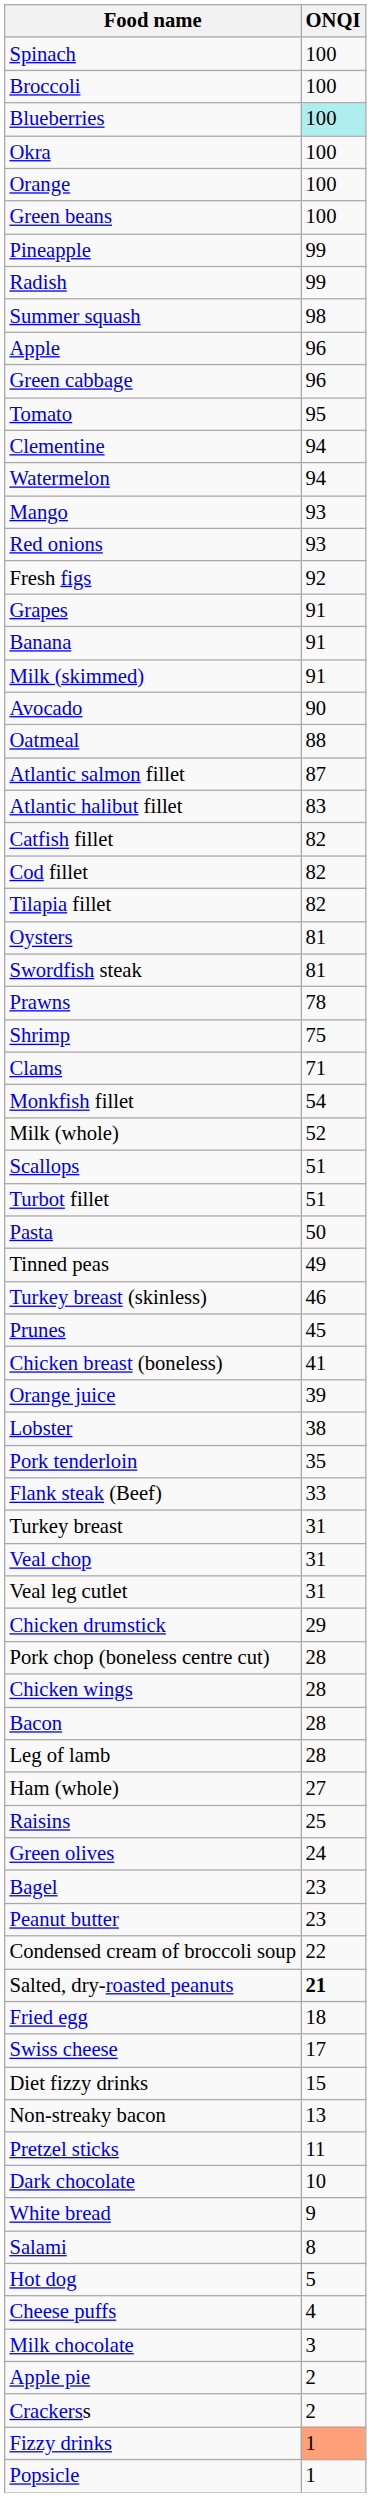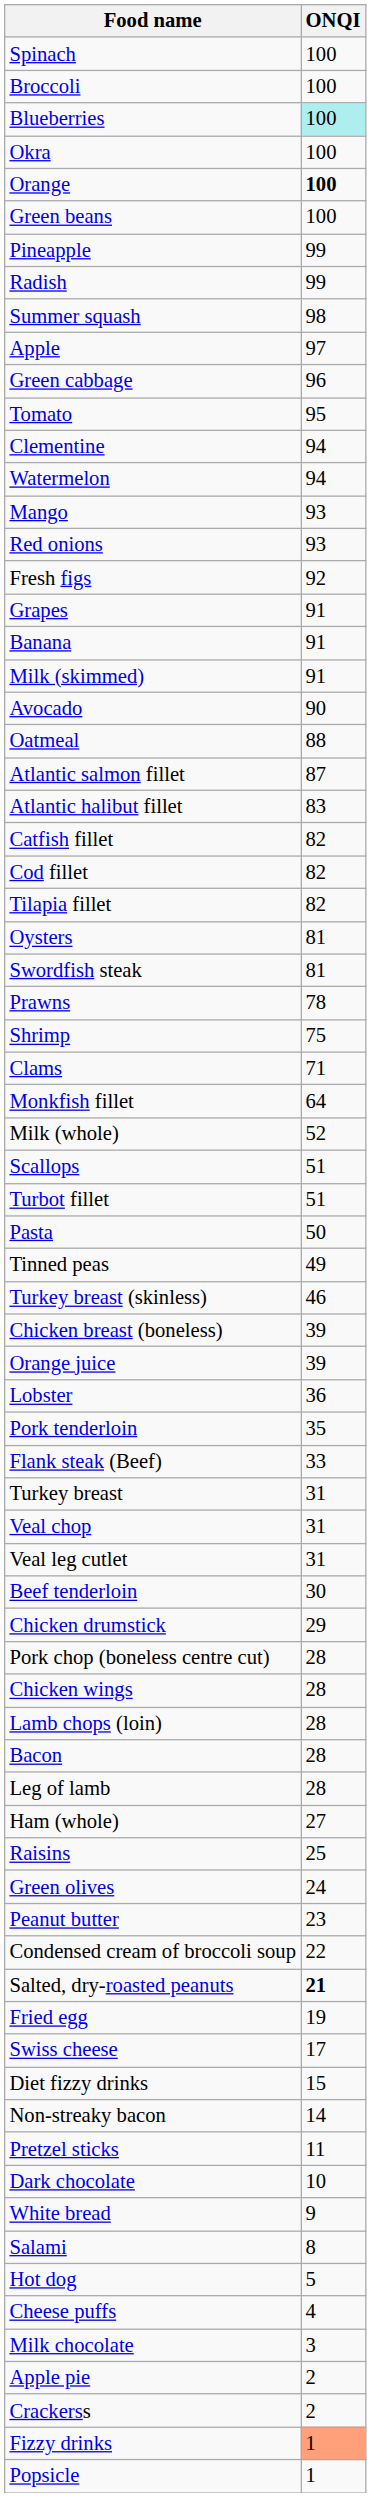Orange | ONQI: normal -> bold
Apple | ONQI: 96 -> 97
Monkfish fillet | ONQI: 54 -> 64
- row: Prunes | 45
Chicken breast (boneless) | ONQI: 41 -> 39
Lobster | ONQI: 38 -> 36
+ row: Beef tenderloin | 30
+ row: Lamb chops (loin) | 28
- row: Bagel | 23
Fried egg | ONQI: 18 -> 19
Non-streaky bacon | ONQI: 13 -> 14
